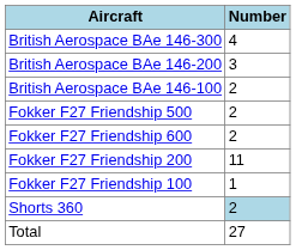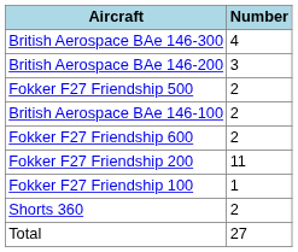rows swapped: British Aerospace BAe 146-100 <-> Fokker F27 Friendship 500
Shorts 360 | Number: lightblue background -> no background
